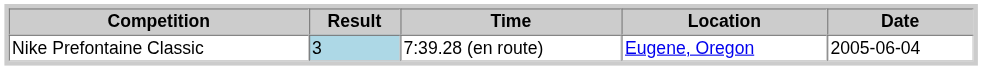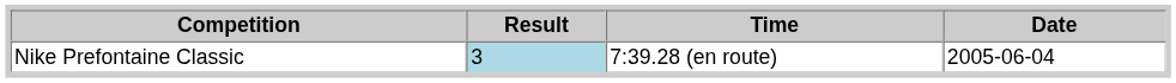- column: Location | Eugene, Oregon
